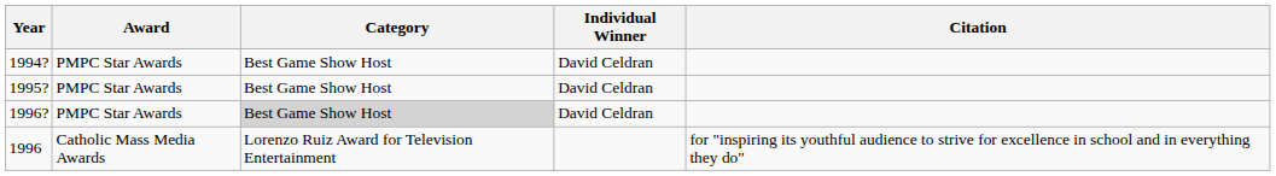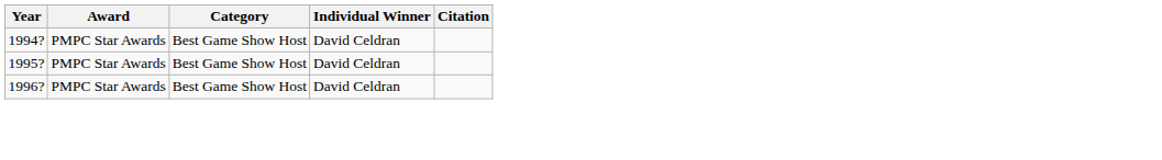1996? | Category: lightgrey background -> no background
- row: 1996 | Catholic Mass Media Awards | Lorenzo Ruiz Award for Television Entertainment | for "inspiring its youthful audience to strive for excellence in school and in everything they do"
